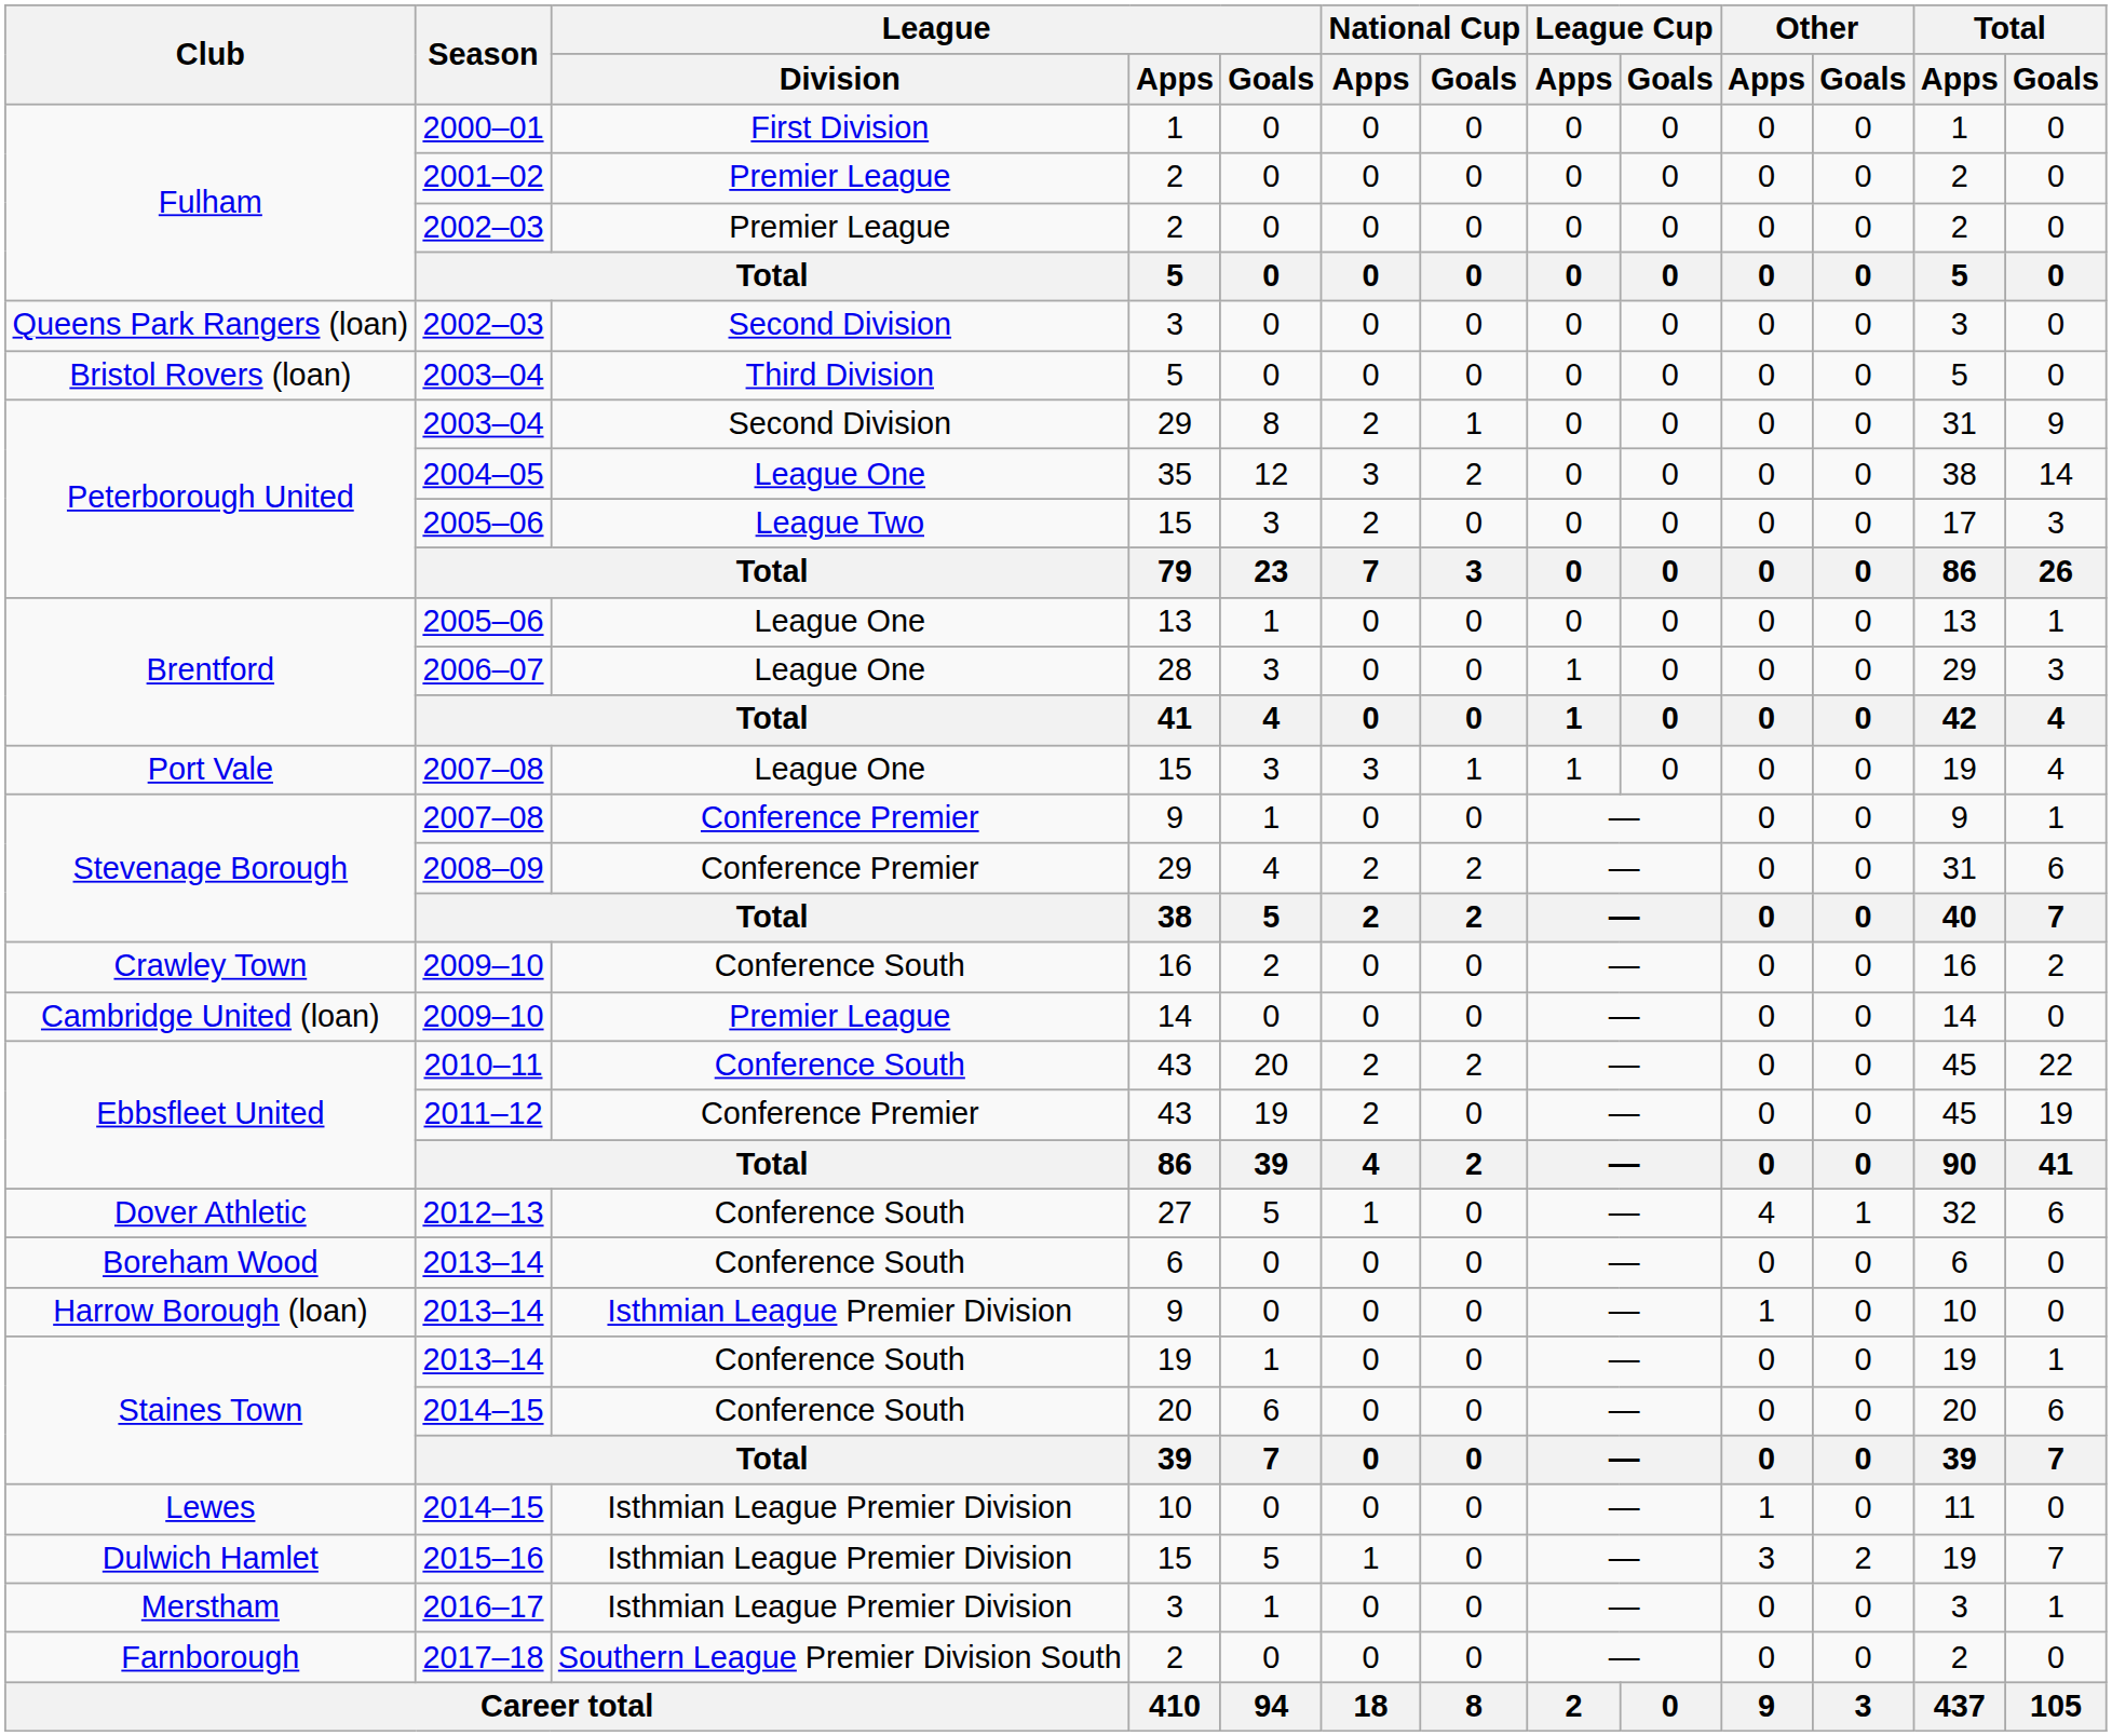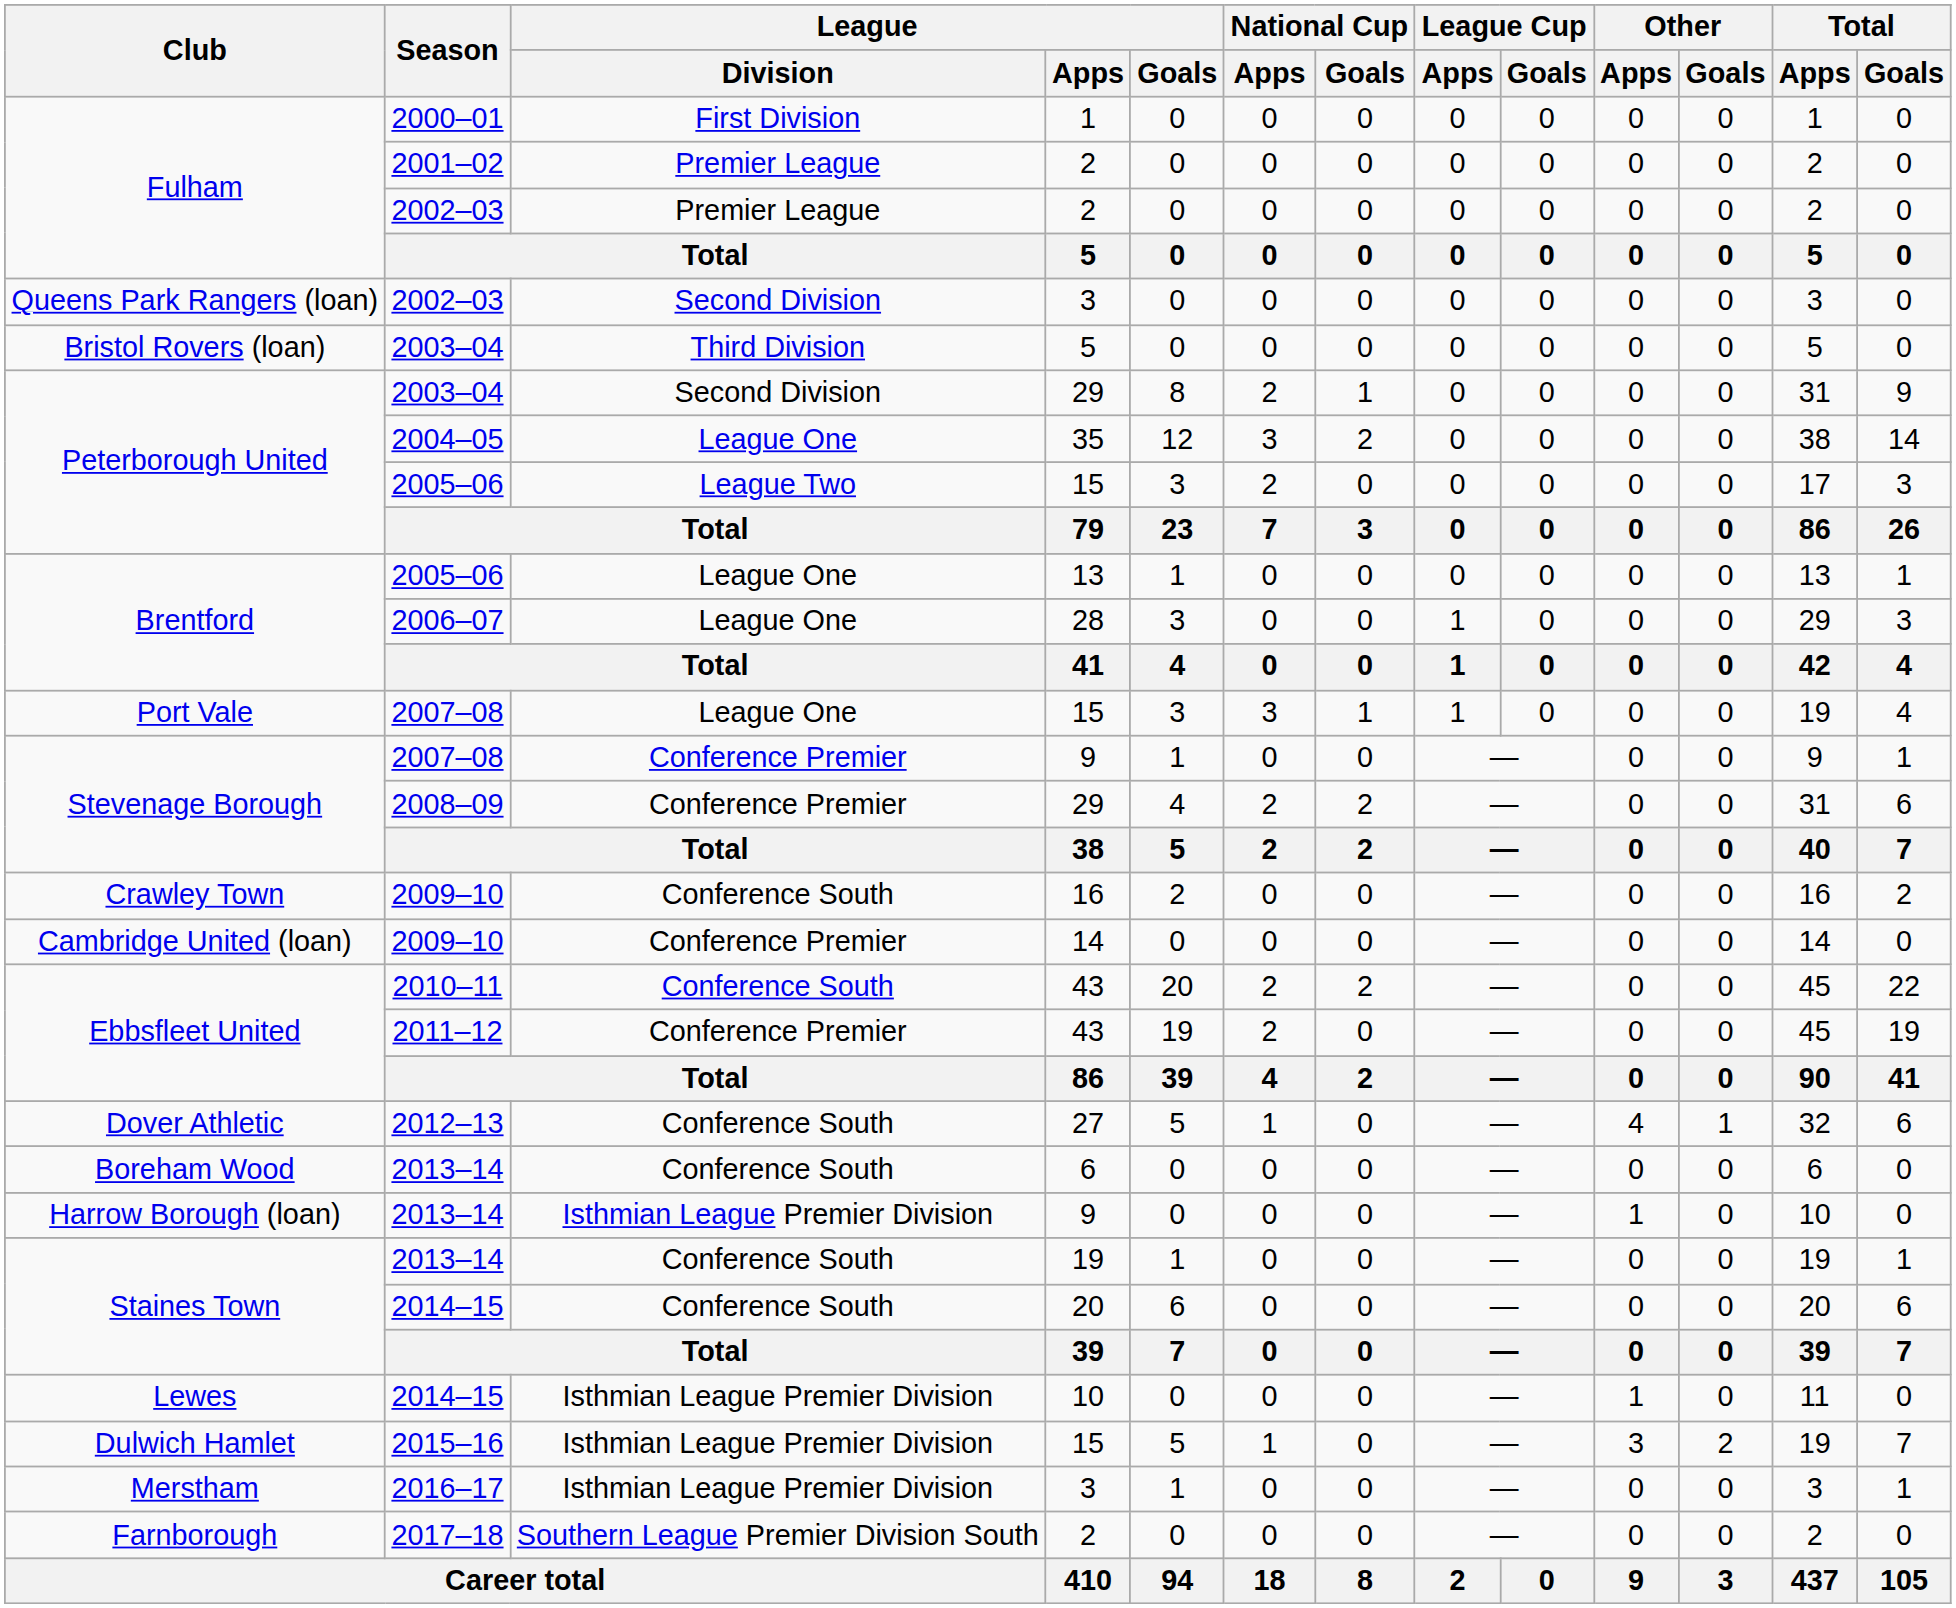Cambridge United (loan) | League / Division: Premier League -> Conference Premier
